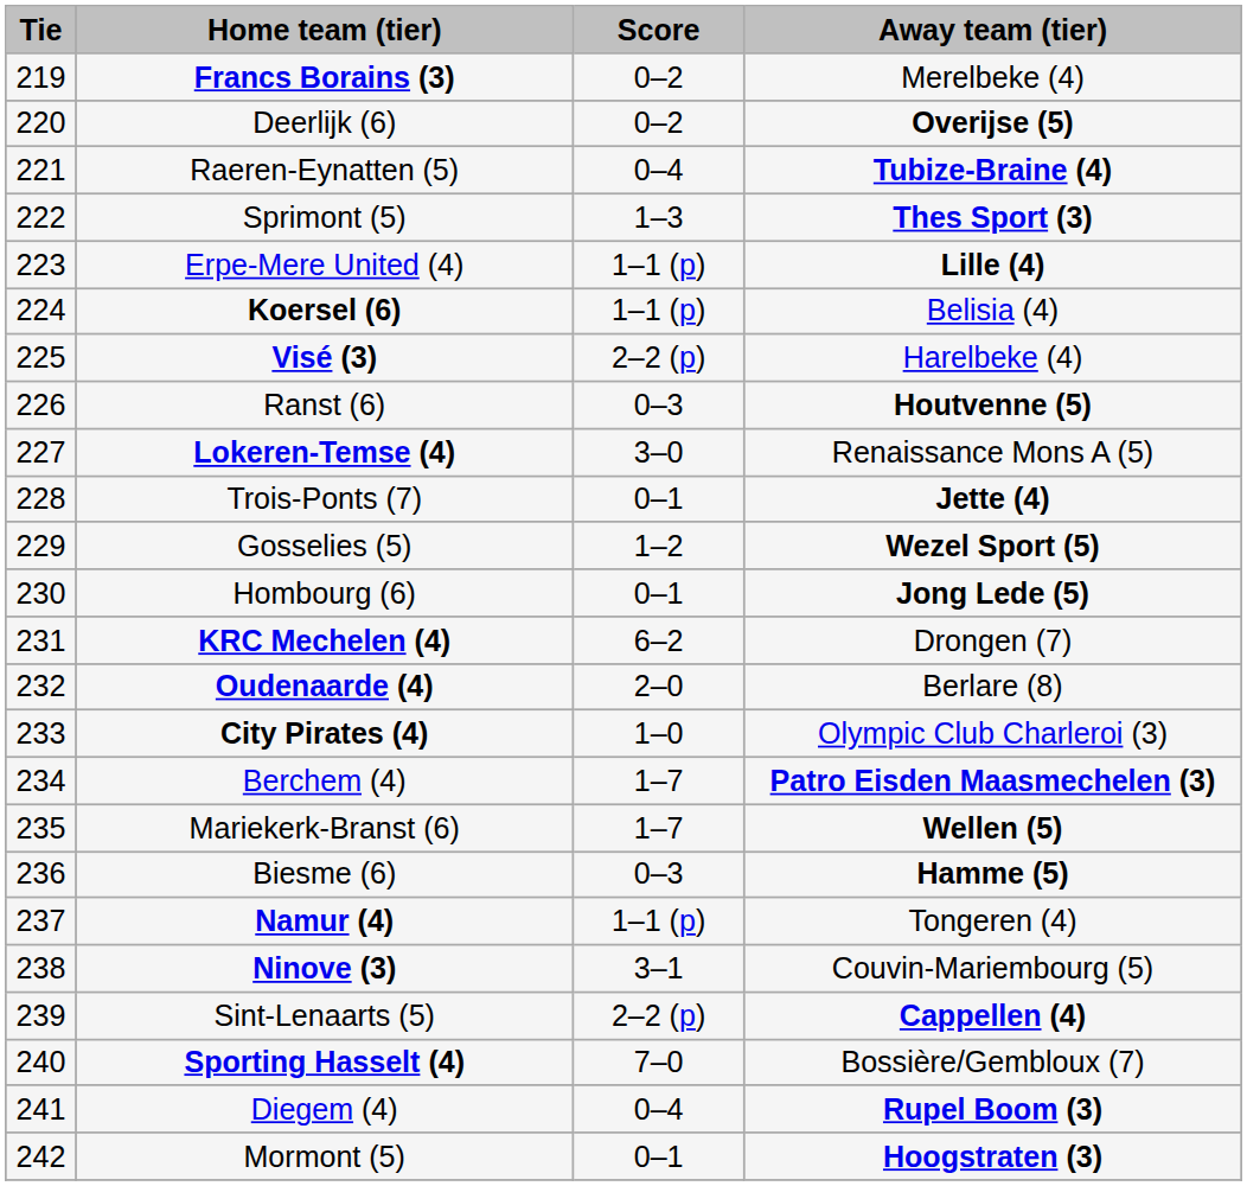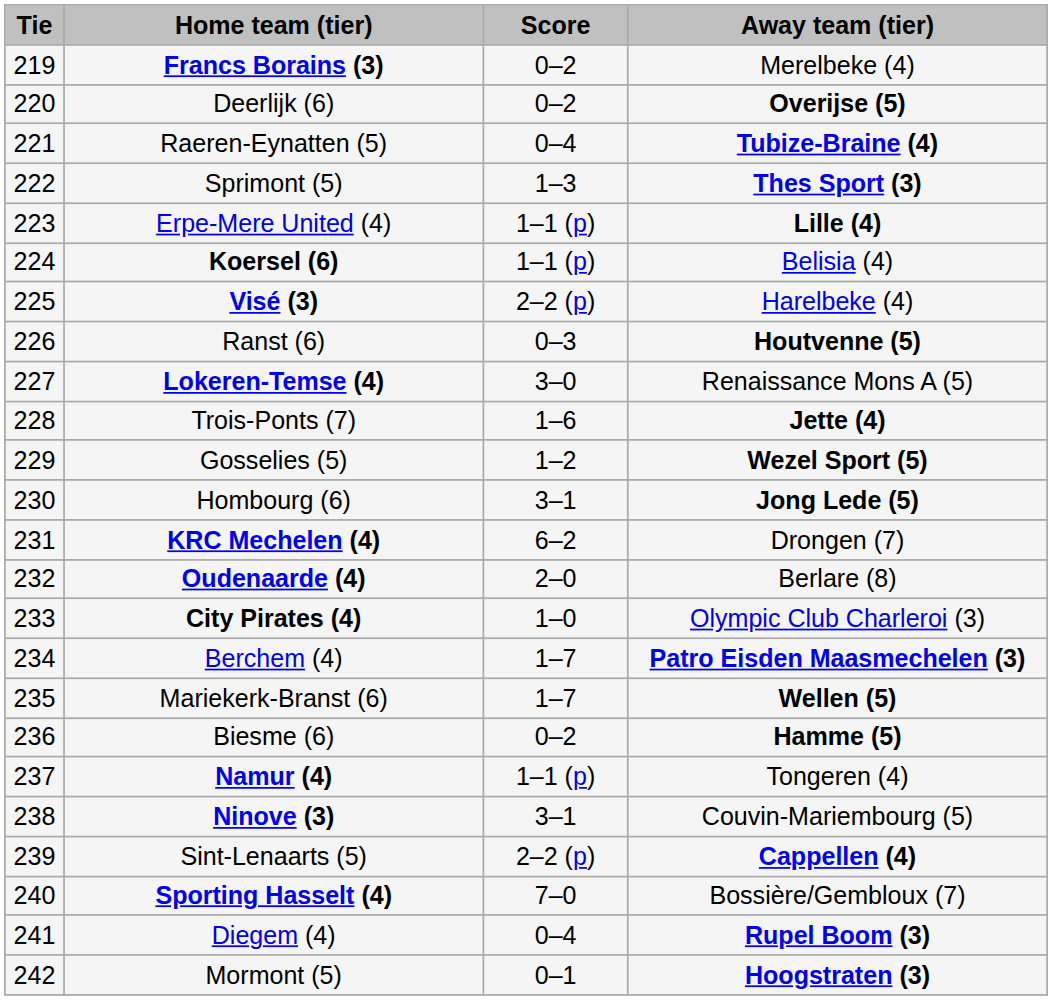Trois-Ponts (7) | Score: 0–1 -> 1–6
Hombourg (6) | Score: 0–1 -> 3–1
Biesme (6) | Score: 0–3 -> 0–2
